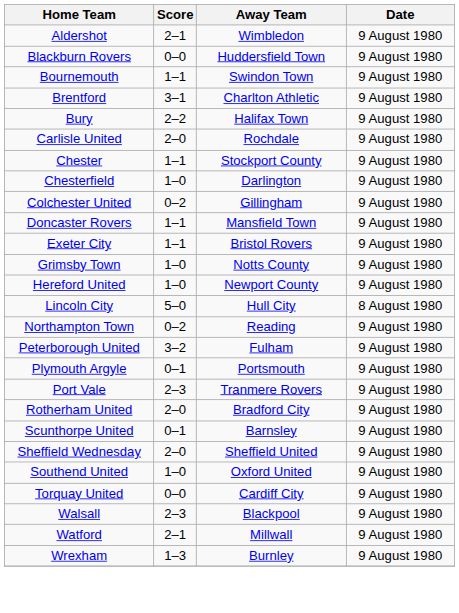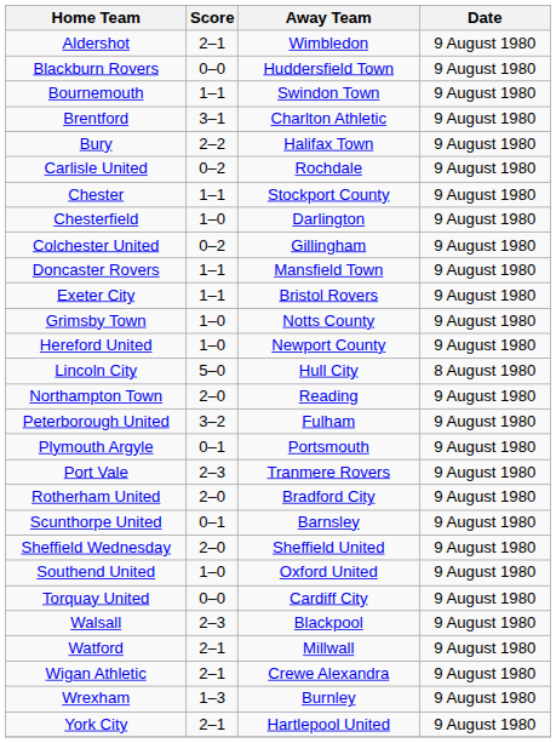Carlisle United | Score: 2–0 -> 0–2
Northampton Town | Score: 0–2 -> 2–0
+ row: Wigan Athletic | 2–1 | Crewe Alexandra | 9 August 1980
+ row: York City | 2–1 | Hartlepool United | 9 August 1980
